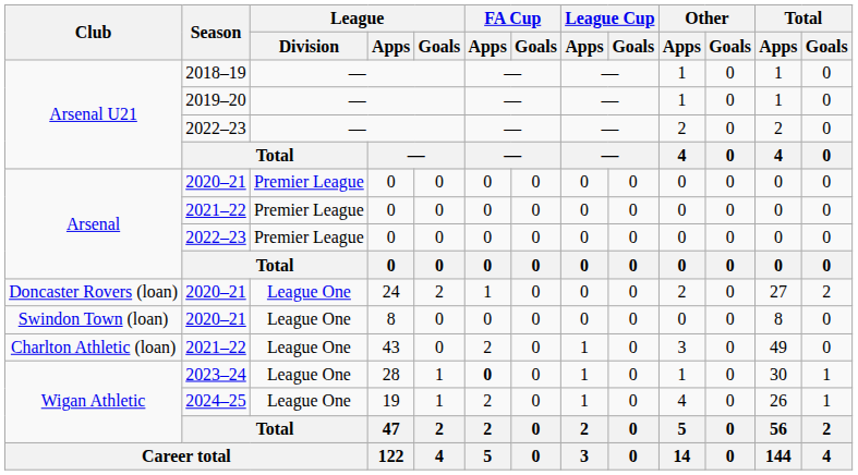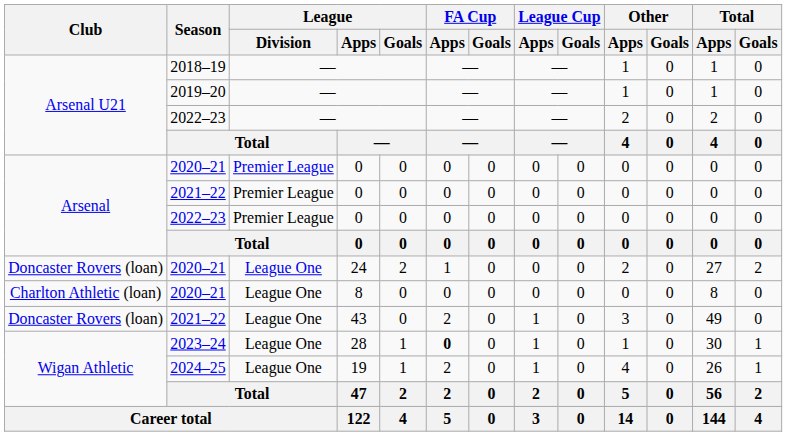2020–21 / 8 | Club: Swindon Town (loan) -> Charlton Athletic (loan)
2021–22 / 43 | Club: Charlton Athletic (loan) -> Doncaster Rovers (loan)
